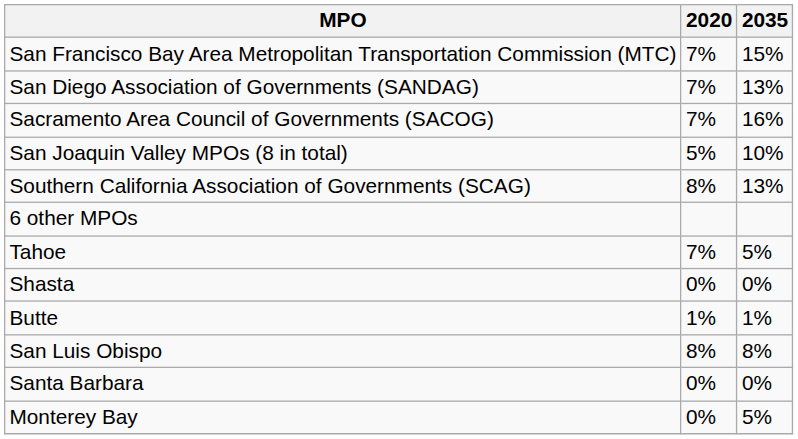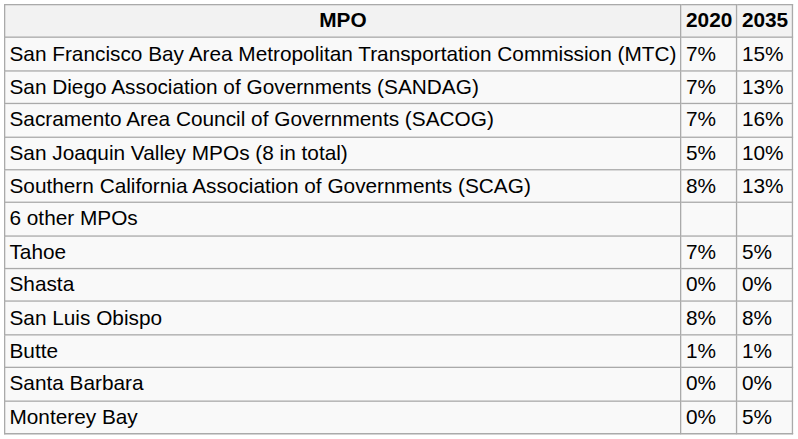rows swapped: Butte <-> San Luis Obispo
